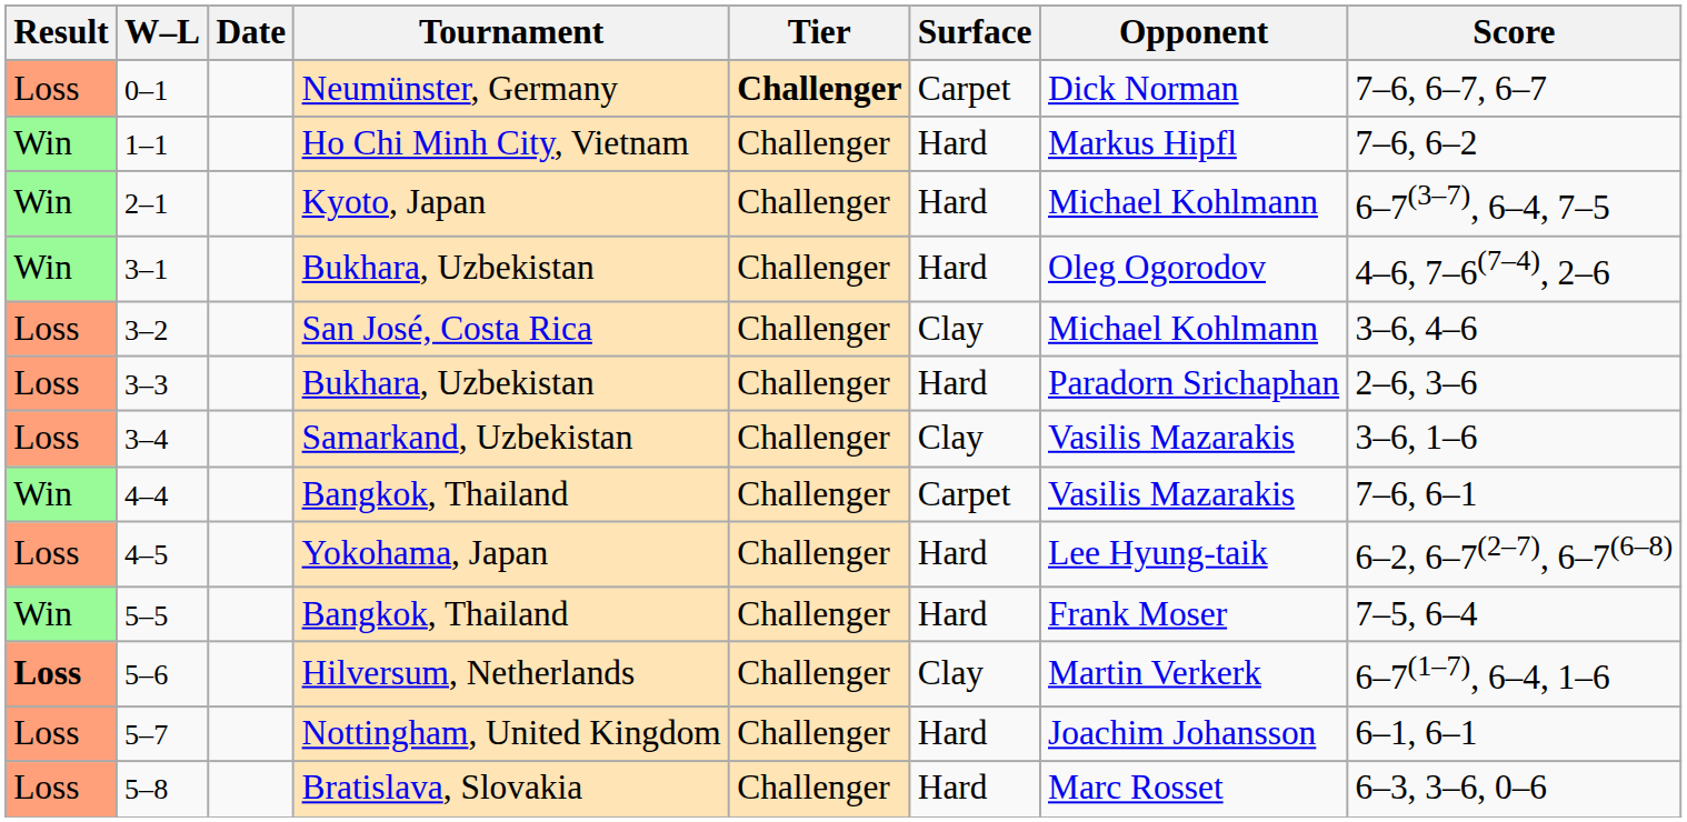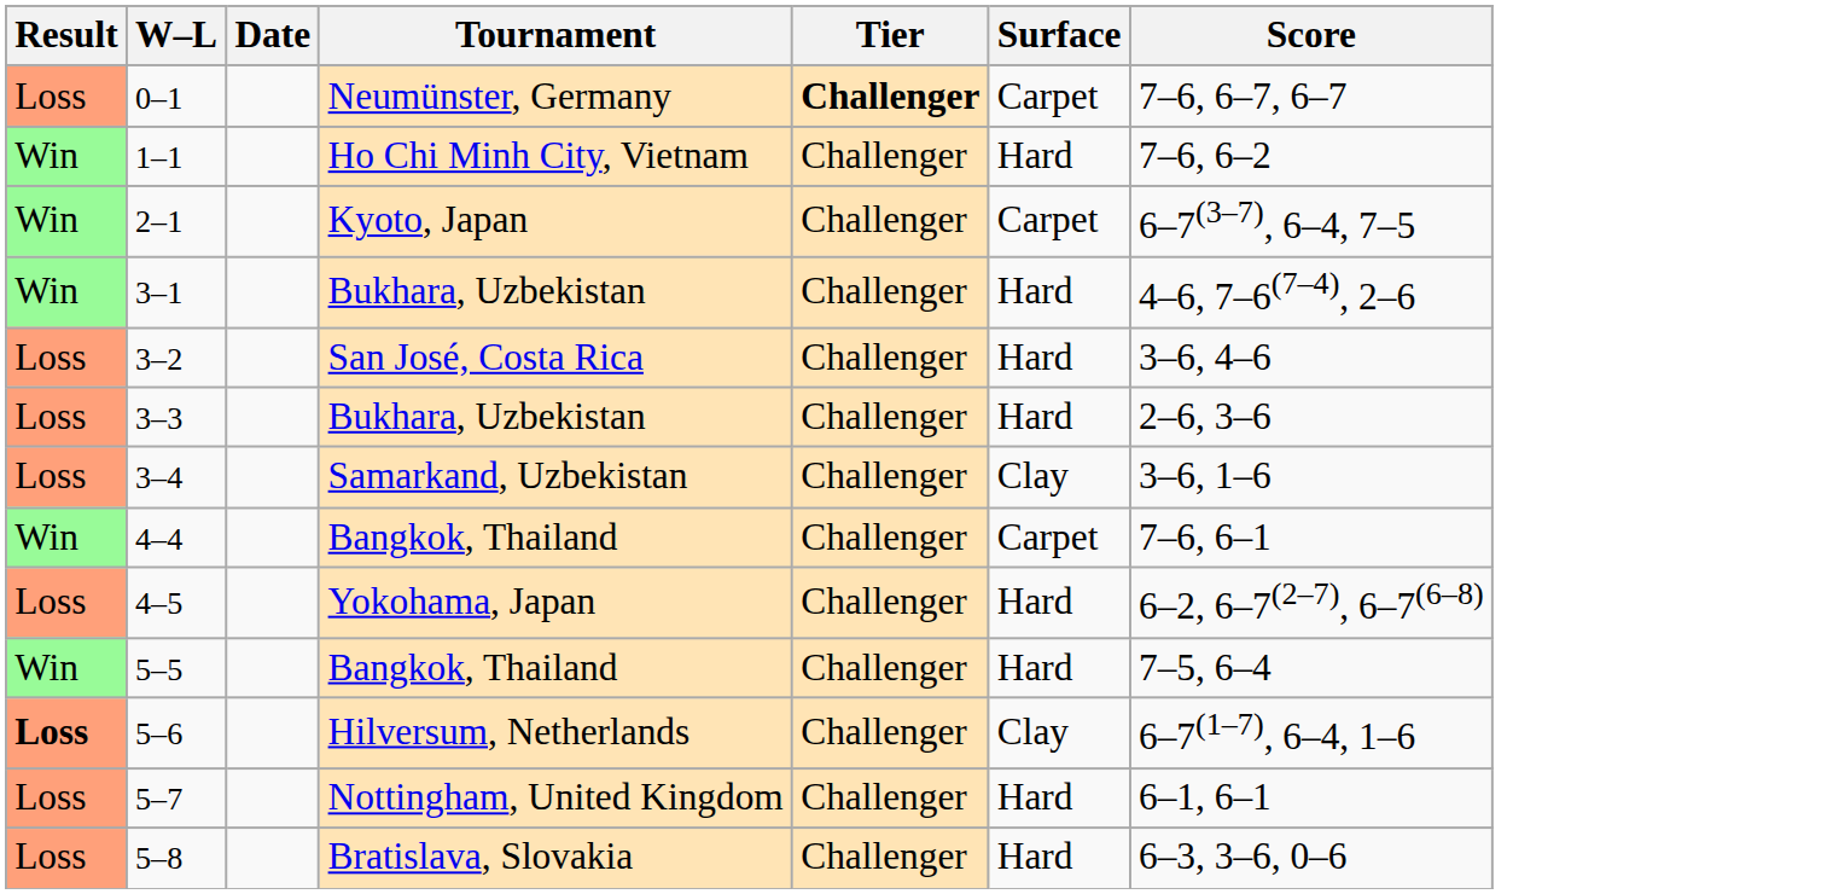- column: Opponent | Dick Norman | Markus Hipfl | Michael Kohlmann | Oleg Ogorodov | Michael Kohlmann | Paradorn Srichaphan | Vasilis Mazarakis | Vasilis Mazarakis | Lee Hyung-taik | Frank Moser | Martin Verkerk | Joachim Johansson | Marc Rosset
2–1 | Surface: Hard -> Carpet
3–2 | Surface: Clay -> Hard
